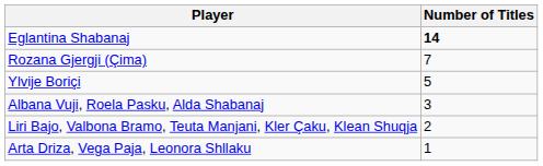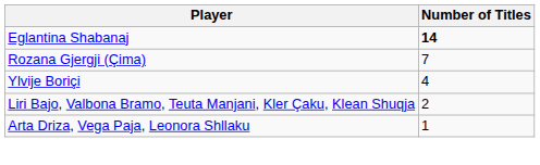Ylvije Boriçi | Number of Titles: 5 -> 4
- row: Albana Vuji, Roela Pasku, Alda Shabanaj | 3
